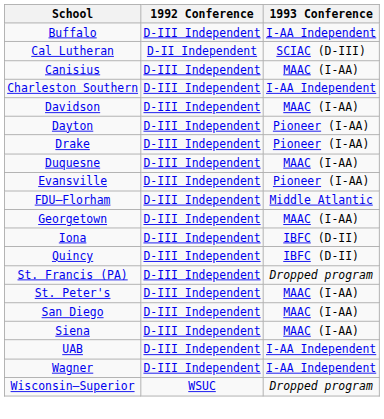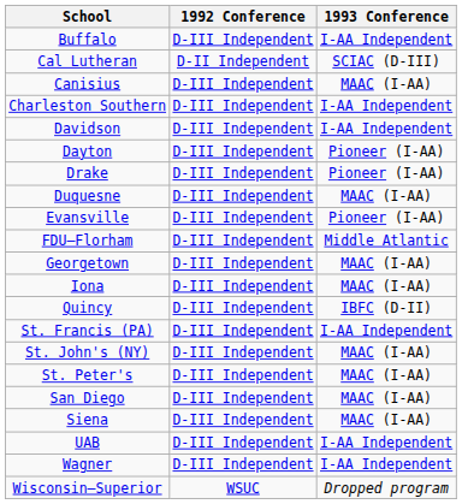Davidson | 1993 Conference: MAAC (I-AA) -> I-AA Independent
Iona | 1993 Conference: IBFC (D-II) -> MAAC (I-AA)
St. Francis (PA) | 1993 Conference: Dropped program -> I-AA Independent
+ row: St. John's (NY) | D-III Independent | MAAC (I-AA)
